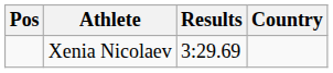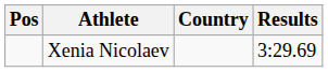columns swapped: Country <-> Results
